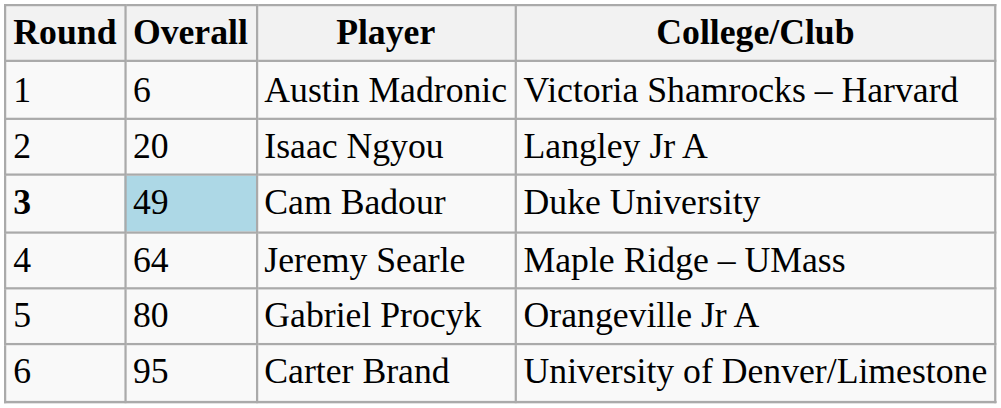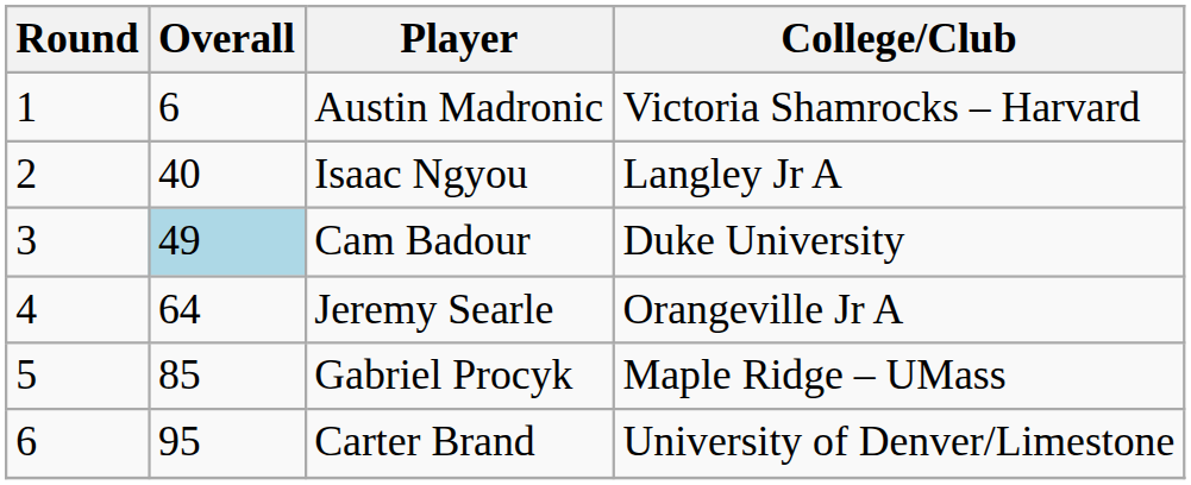Isaac Ngyou | Overall: 20 -> 40
Cam Badour | Round: bold -> normal
Jeremy Searle | College/Club: Maple Ridge – UMass -> Orangeville Jr A
Gabriel Procyk | Overall: 80 -> 85
Gabriel Procyk | College/Club: Orangeville Jr A -> Maple Ridge – UMass
